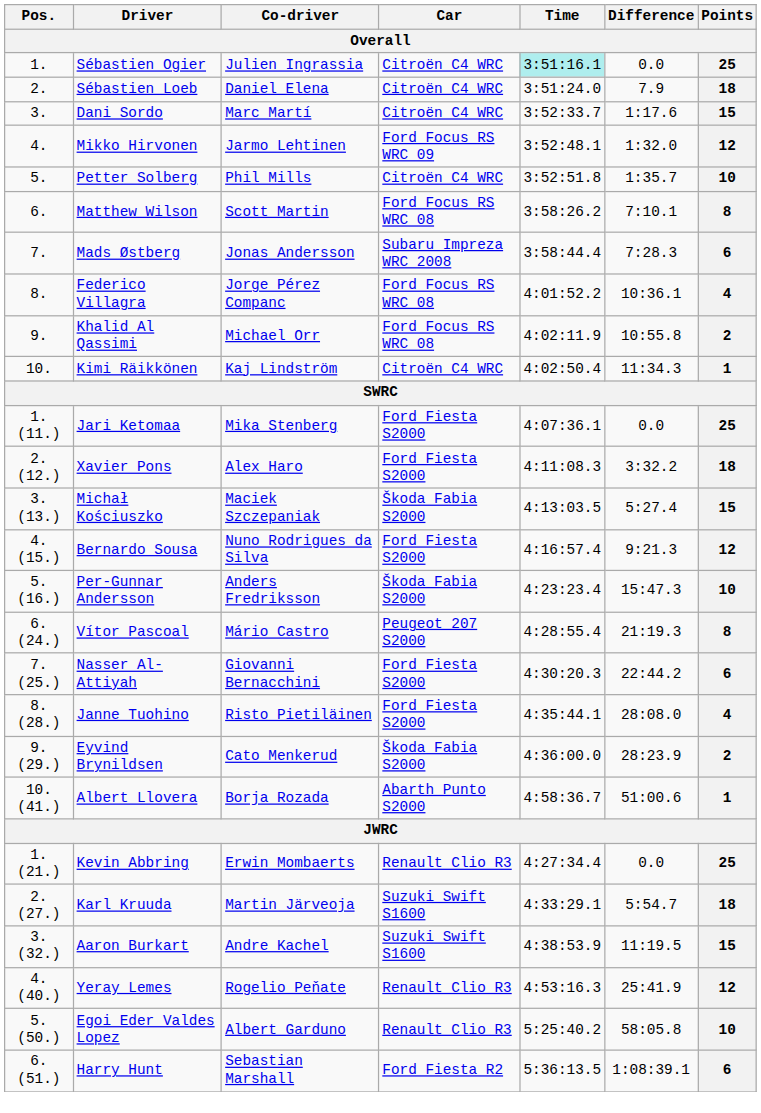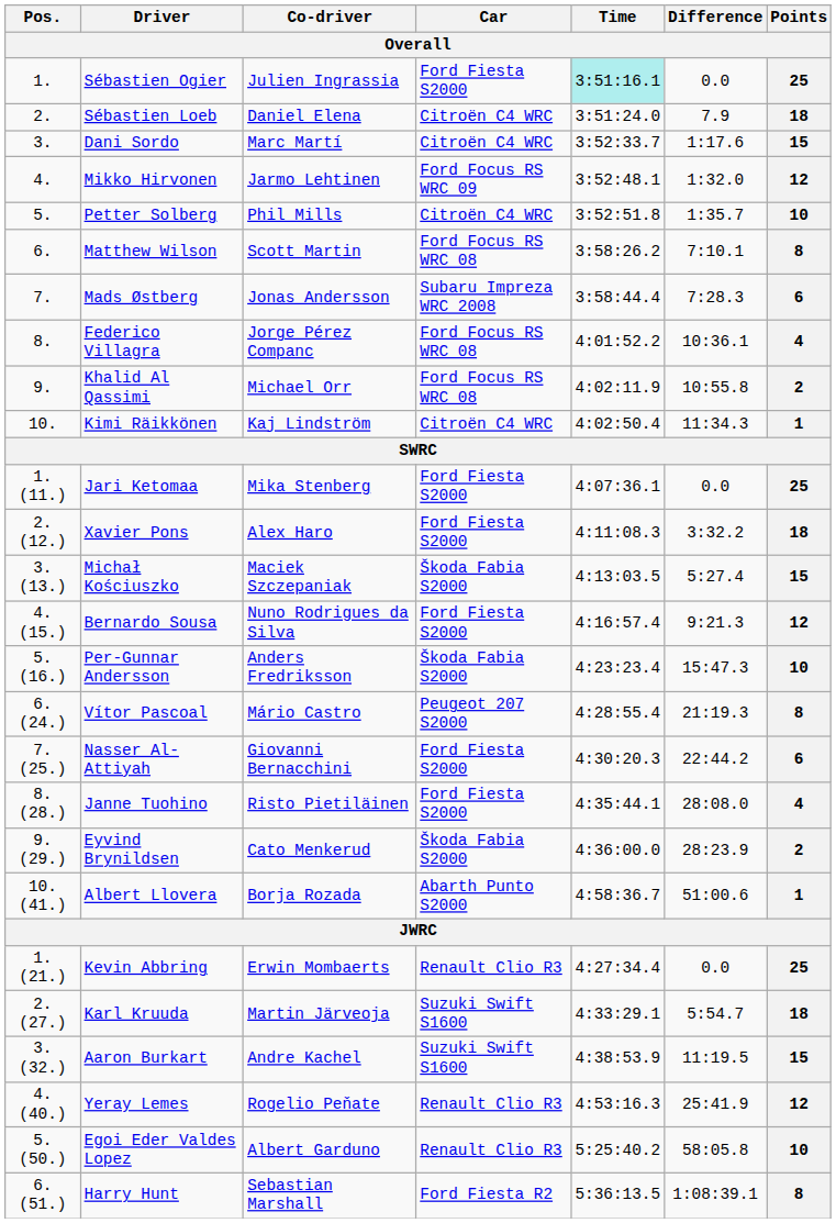Sébastien Ogier | Car: Citroën C4 WRC -> Ford Fiesta S2000
Harry Hunt | Points: 6 -> 8
